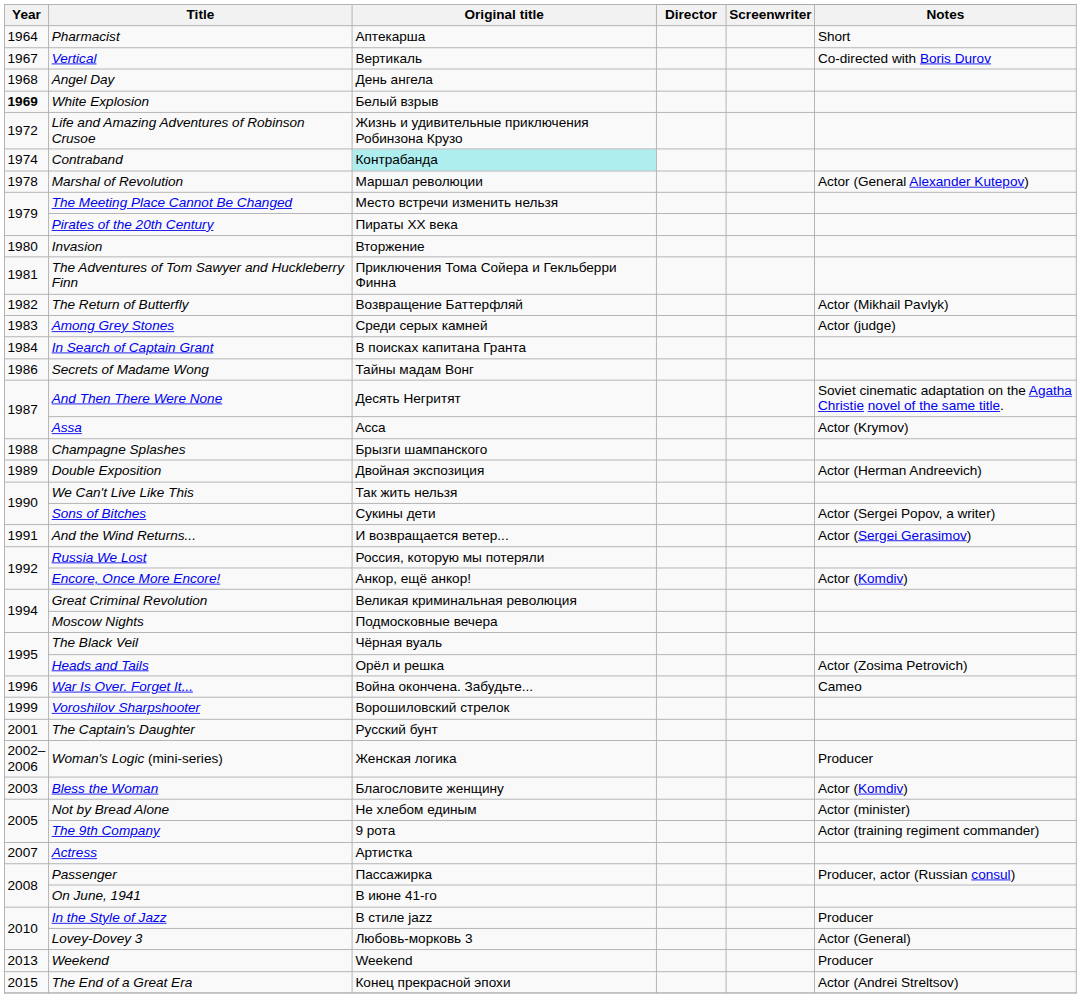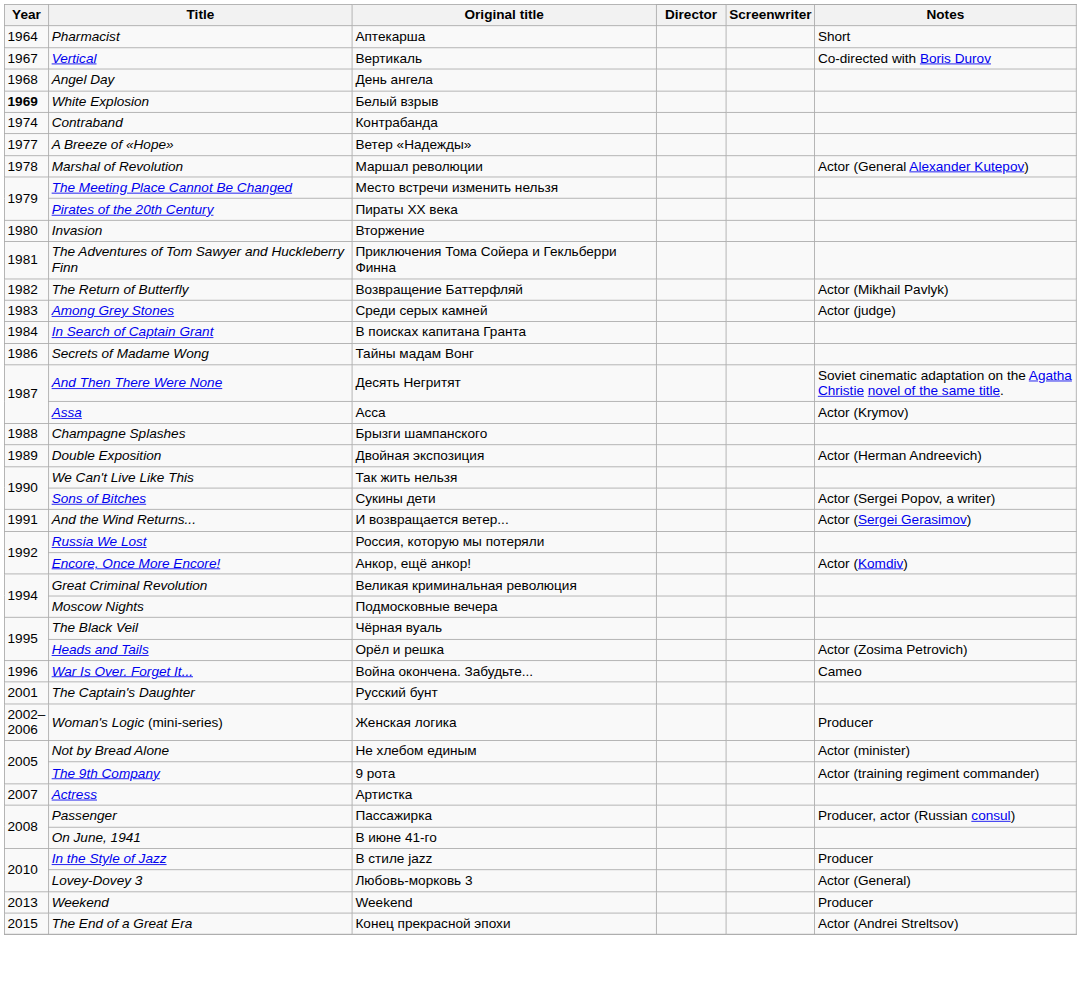- row: 1972 | Life and Amazing Adventures of Robinson Crusoe | Жизнь и удивительные приключения Робинзона Крузо
Contraband | Original title: paleturquoise background -> no background
+ row: 1977 | A Breeze of «Hope» | Ветер «Надежды»
- row: 1999 | Voroshilov Sharpshooter | Ворошиловский стрелок
- row: 2003 | Bless the Woman | Благословите женщину | Actor (Komdiv)
